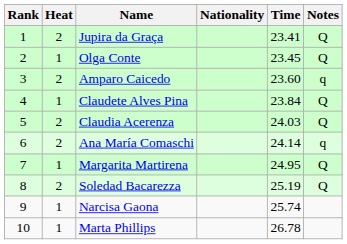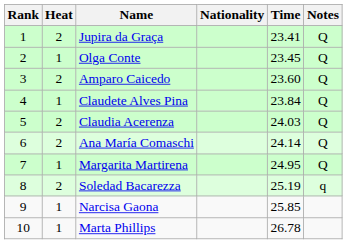Amparo Caicedo | Notes: q -> Q
Ana María Comaschi | Notes: q -> Q
Soledad Bacarezza | Notes: Q -> q
Narcisa Gaona | Time: 25.74 -> 25.85
